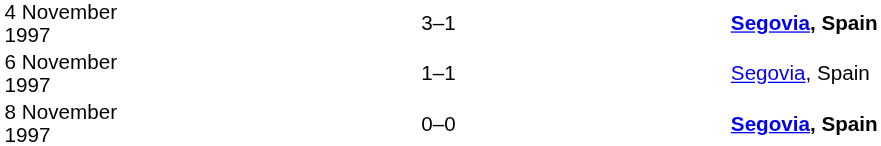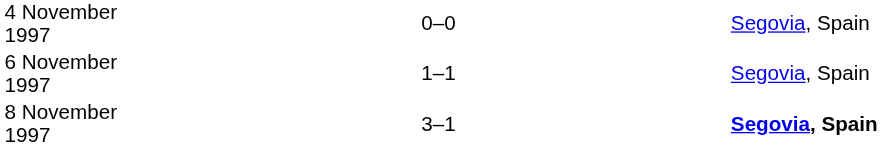4 November 1997 | column 3: 3–1 -> 0–0
4 November 1997 | column 5: bold -> normal
8 November 1997 | column 3: 0–0 -> 3–1
